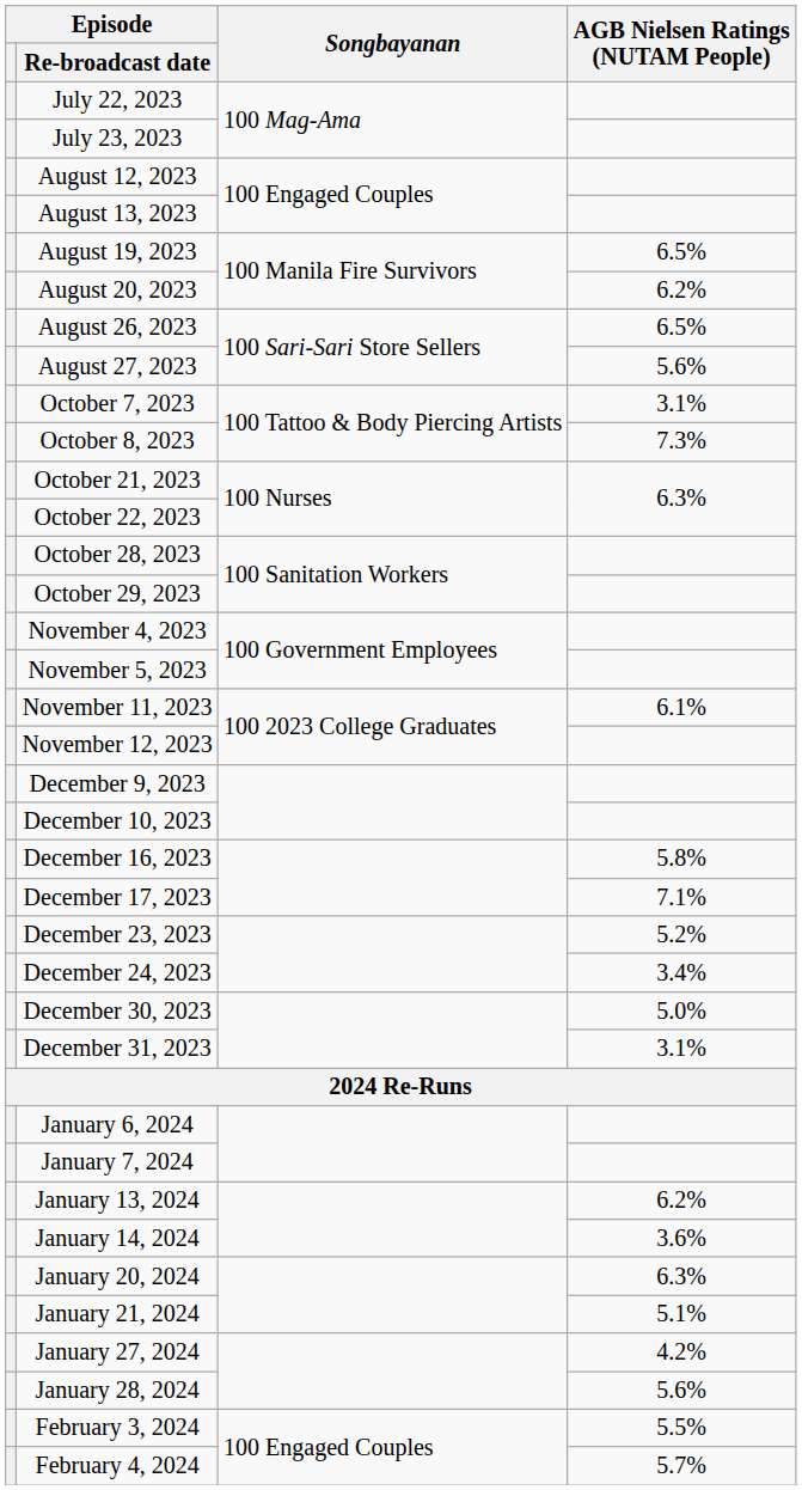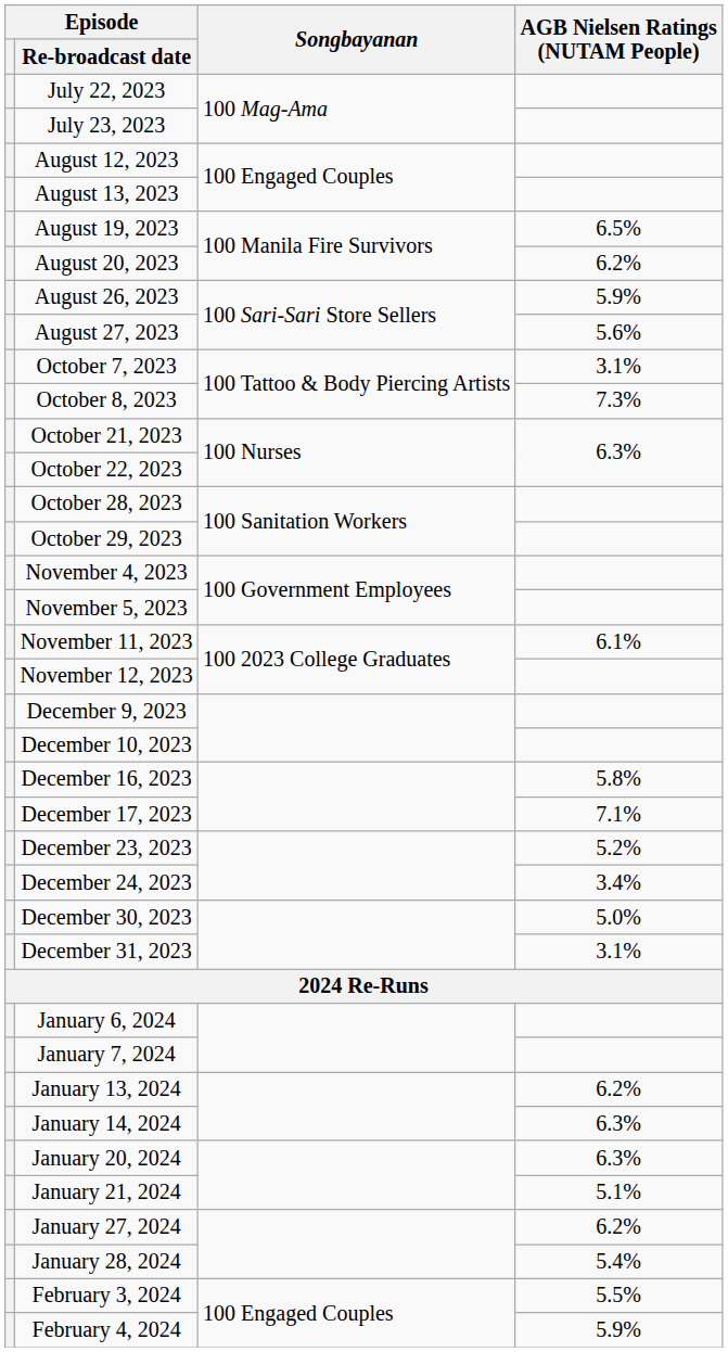August 26, 2023 | AGB Nielsen Ratings (NUTAM People): 6.5% -> 5.9%
January 14, 2024 | AGB Nielsen Ratings (NUTAM People): 3.6% -> 6.3%
January 27, 2024 | AGB Nielsen Ratings (NUTAM People): 4.2% -> 6.2%
January 28, 2024 | AGB Nielsen Ratings (NUTAM People): 5.6% -> 5.4%
February 4, 2024 | AGB Nielsen Ratings (NUTAM People): 5.7% -> 5.9%
